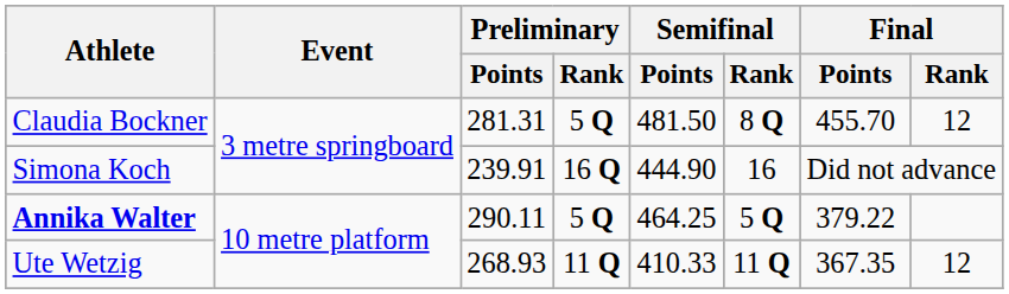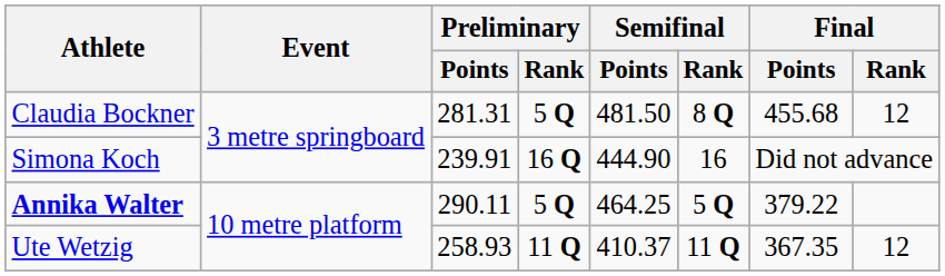Claudia Bockner | Final / Points: 455.70 -> 455.68
Ute Wetzig | Preliminary / Points: 268.93 -> 258.93
Ute Wetzig | Semifinal / Points: 410.33 -> 410.37
